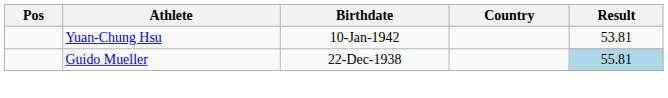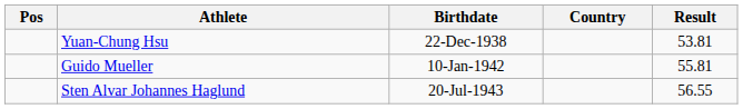Yuan-Chung Hsu | Birthdate: 10-Jan-1942 -> 22-Dec-1938
Guido Mueller | Birthdate: 22-Dec-1938 -> 10-Jan-1942
Guido Mueller | Result: lightblue background -> no background
+ row: Sten Alvar Johannes Haglund | 20-Jul-1943 | 56.55
